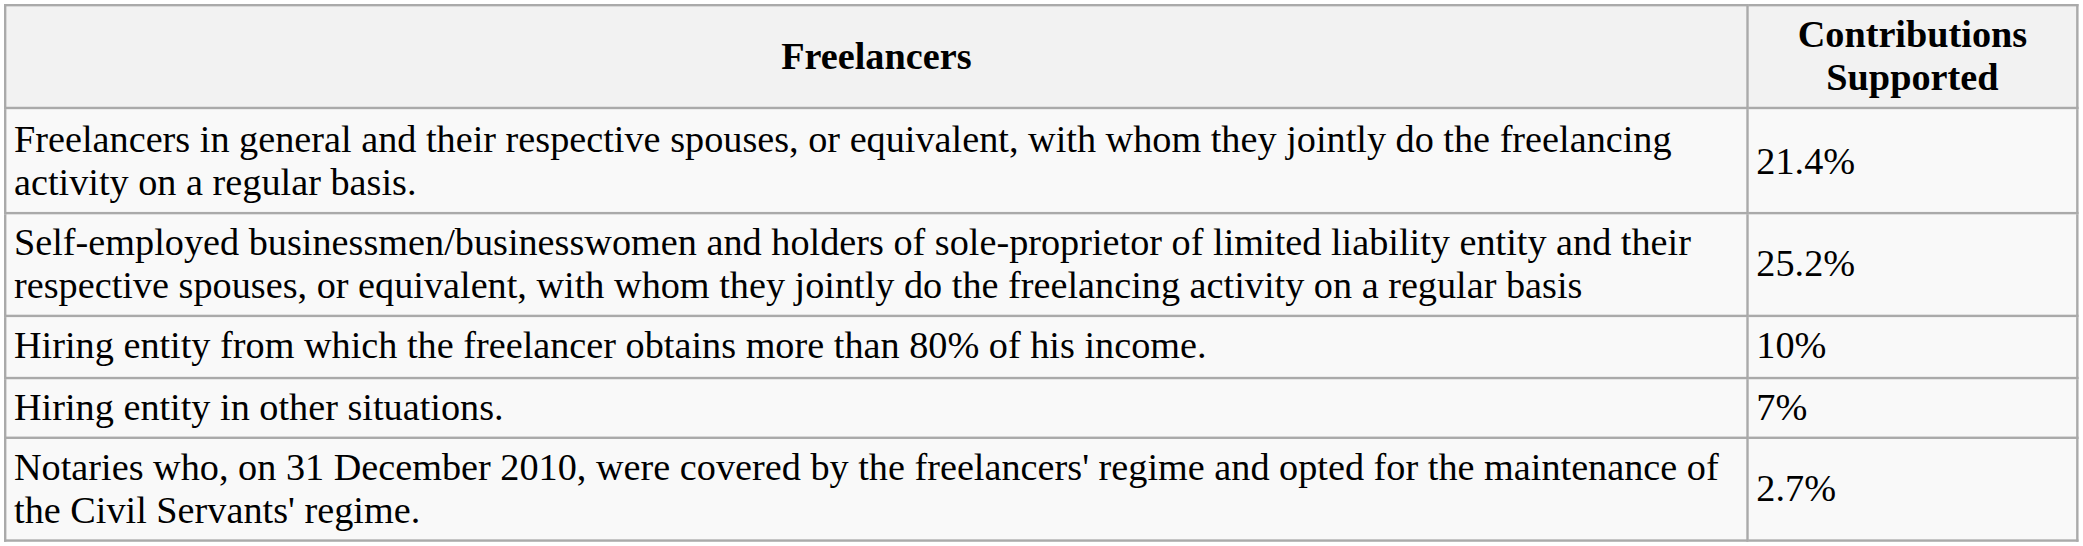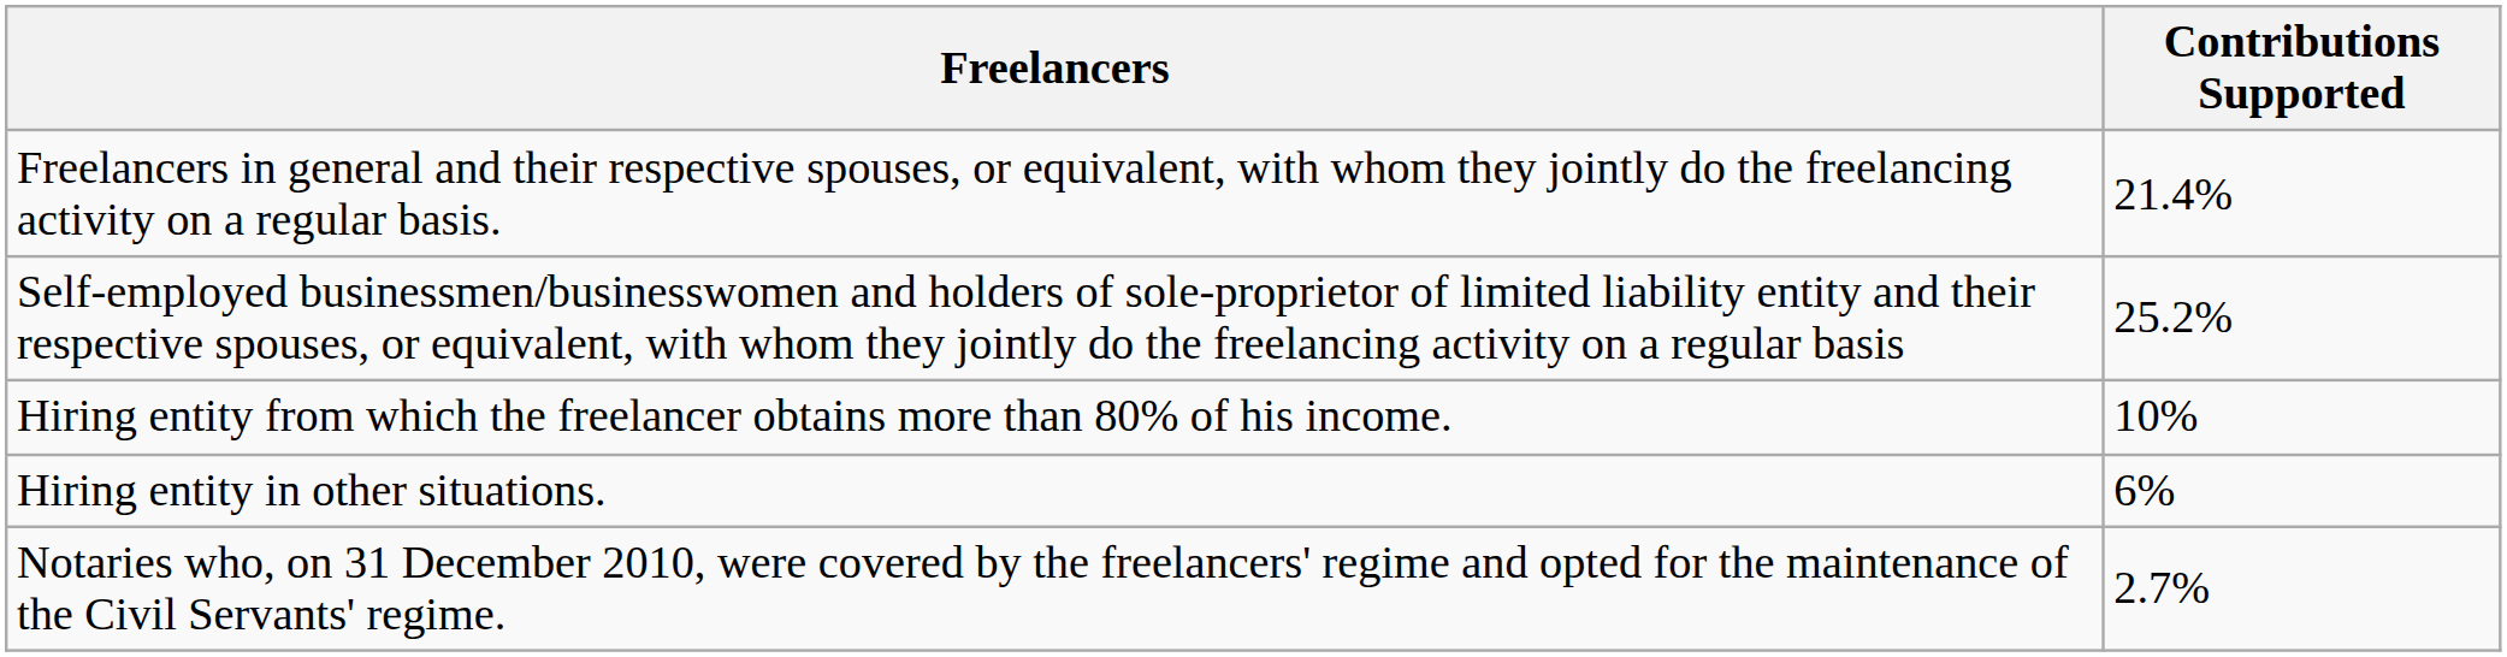Hiring entity in other situations. | Contributions Supported: 7% -> 6%
